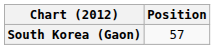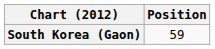South Korea (Gaon) | Position: 57 -> 59
